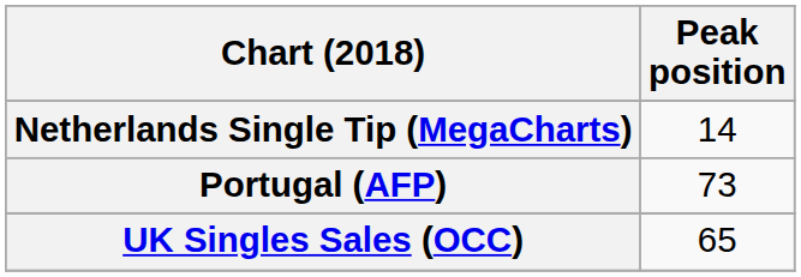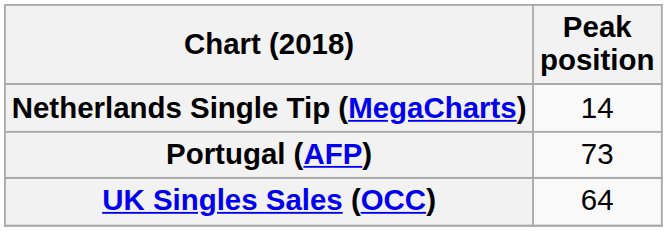UK Singles Sales (OCC) | Peak position: 65 -> 64
